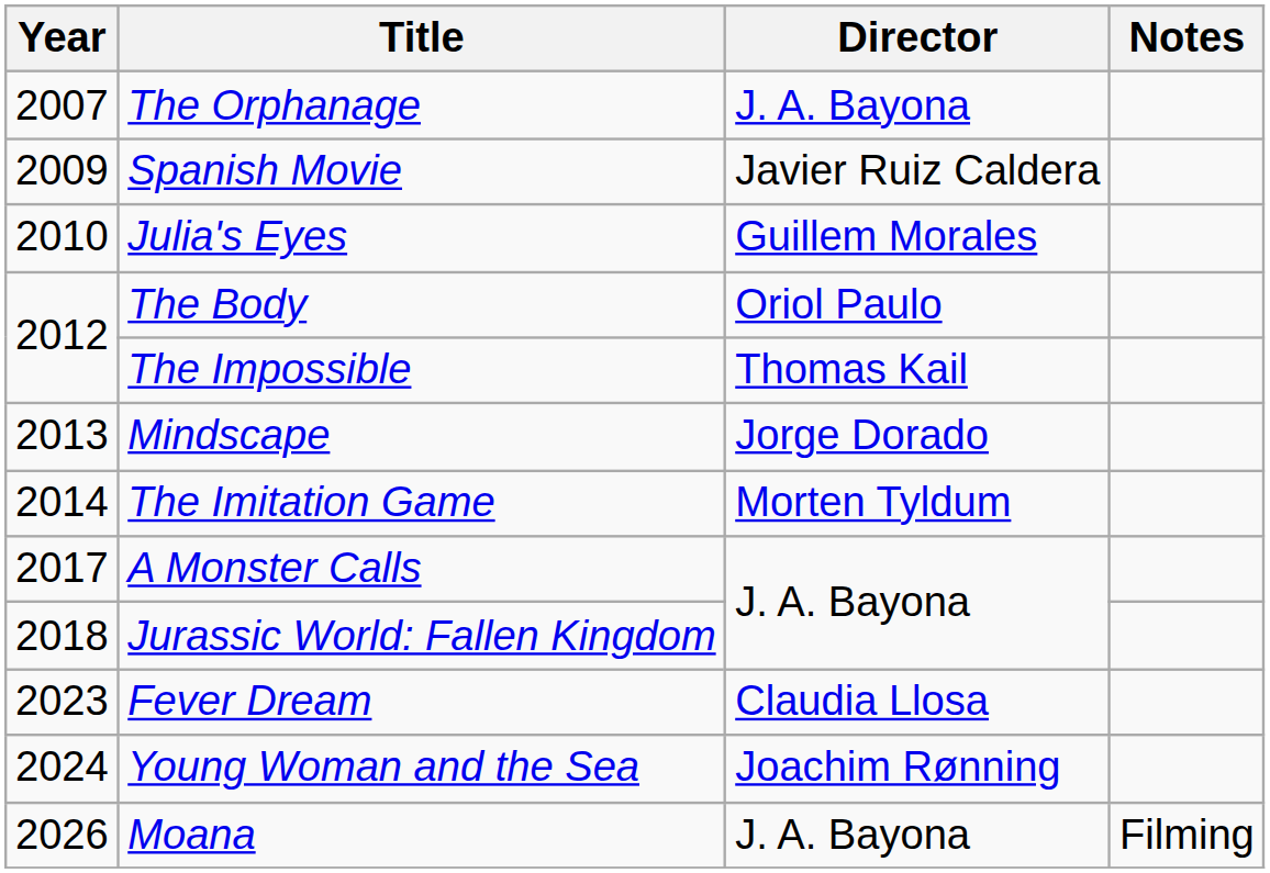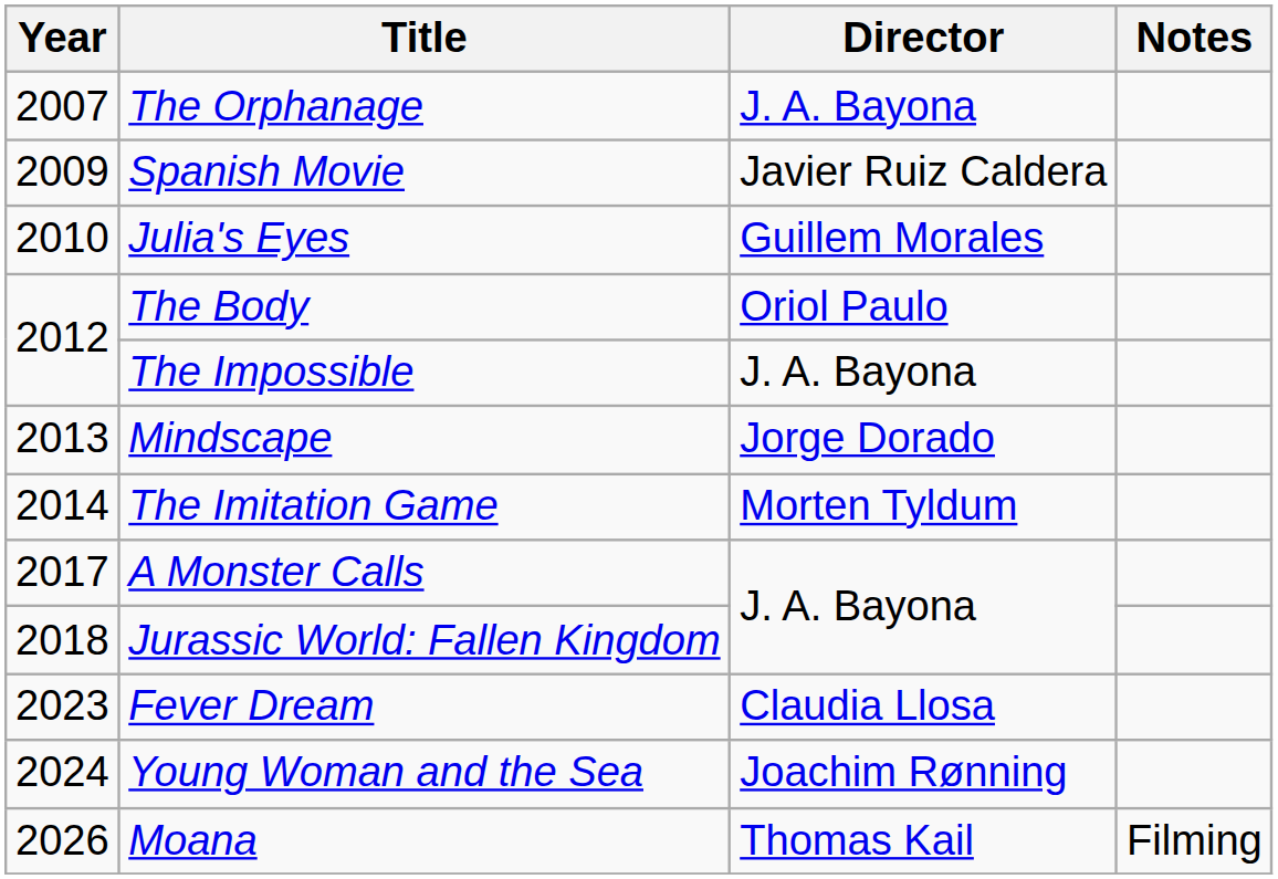The Impossible | Director: Thomas Kail -> J. A. Bayona
Moana | Director: J. A. Bayona -> Thomas Kail
